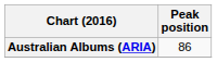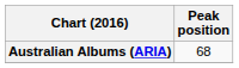Australian Albums (ARIA) | Peak position: 86 -> 68
